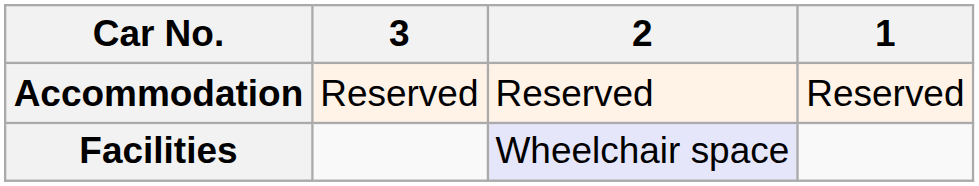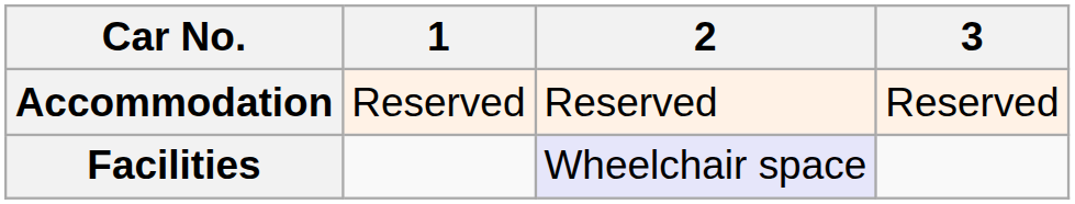columns swapped: 1 <-> 3
